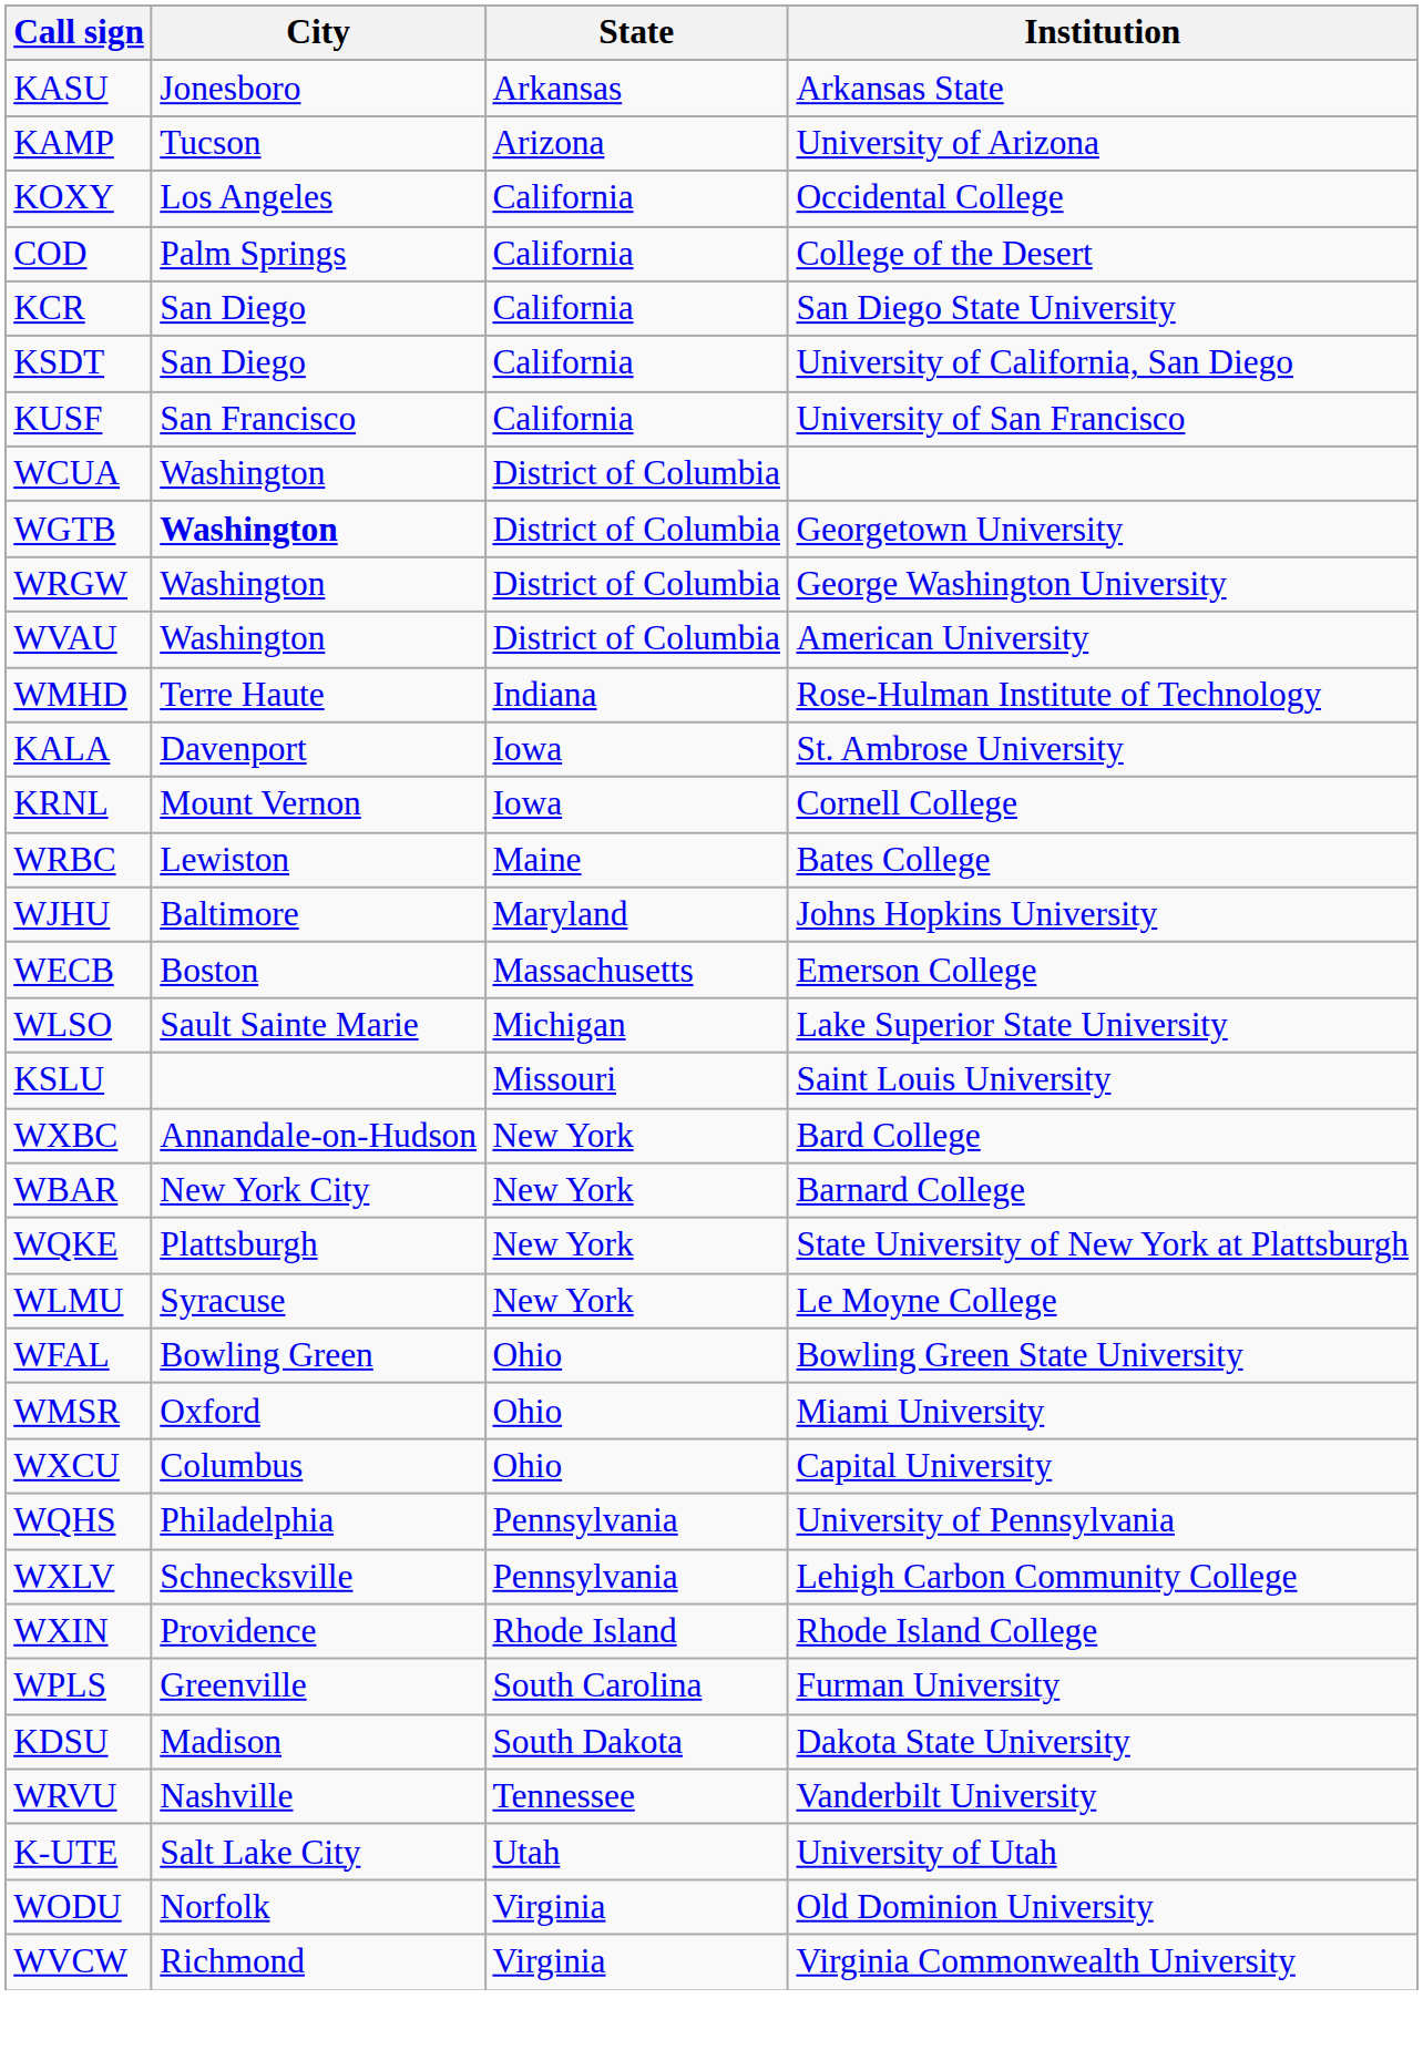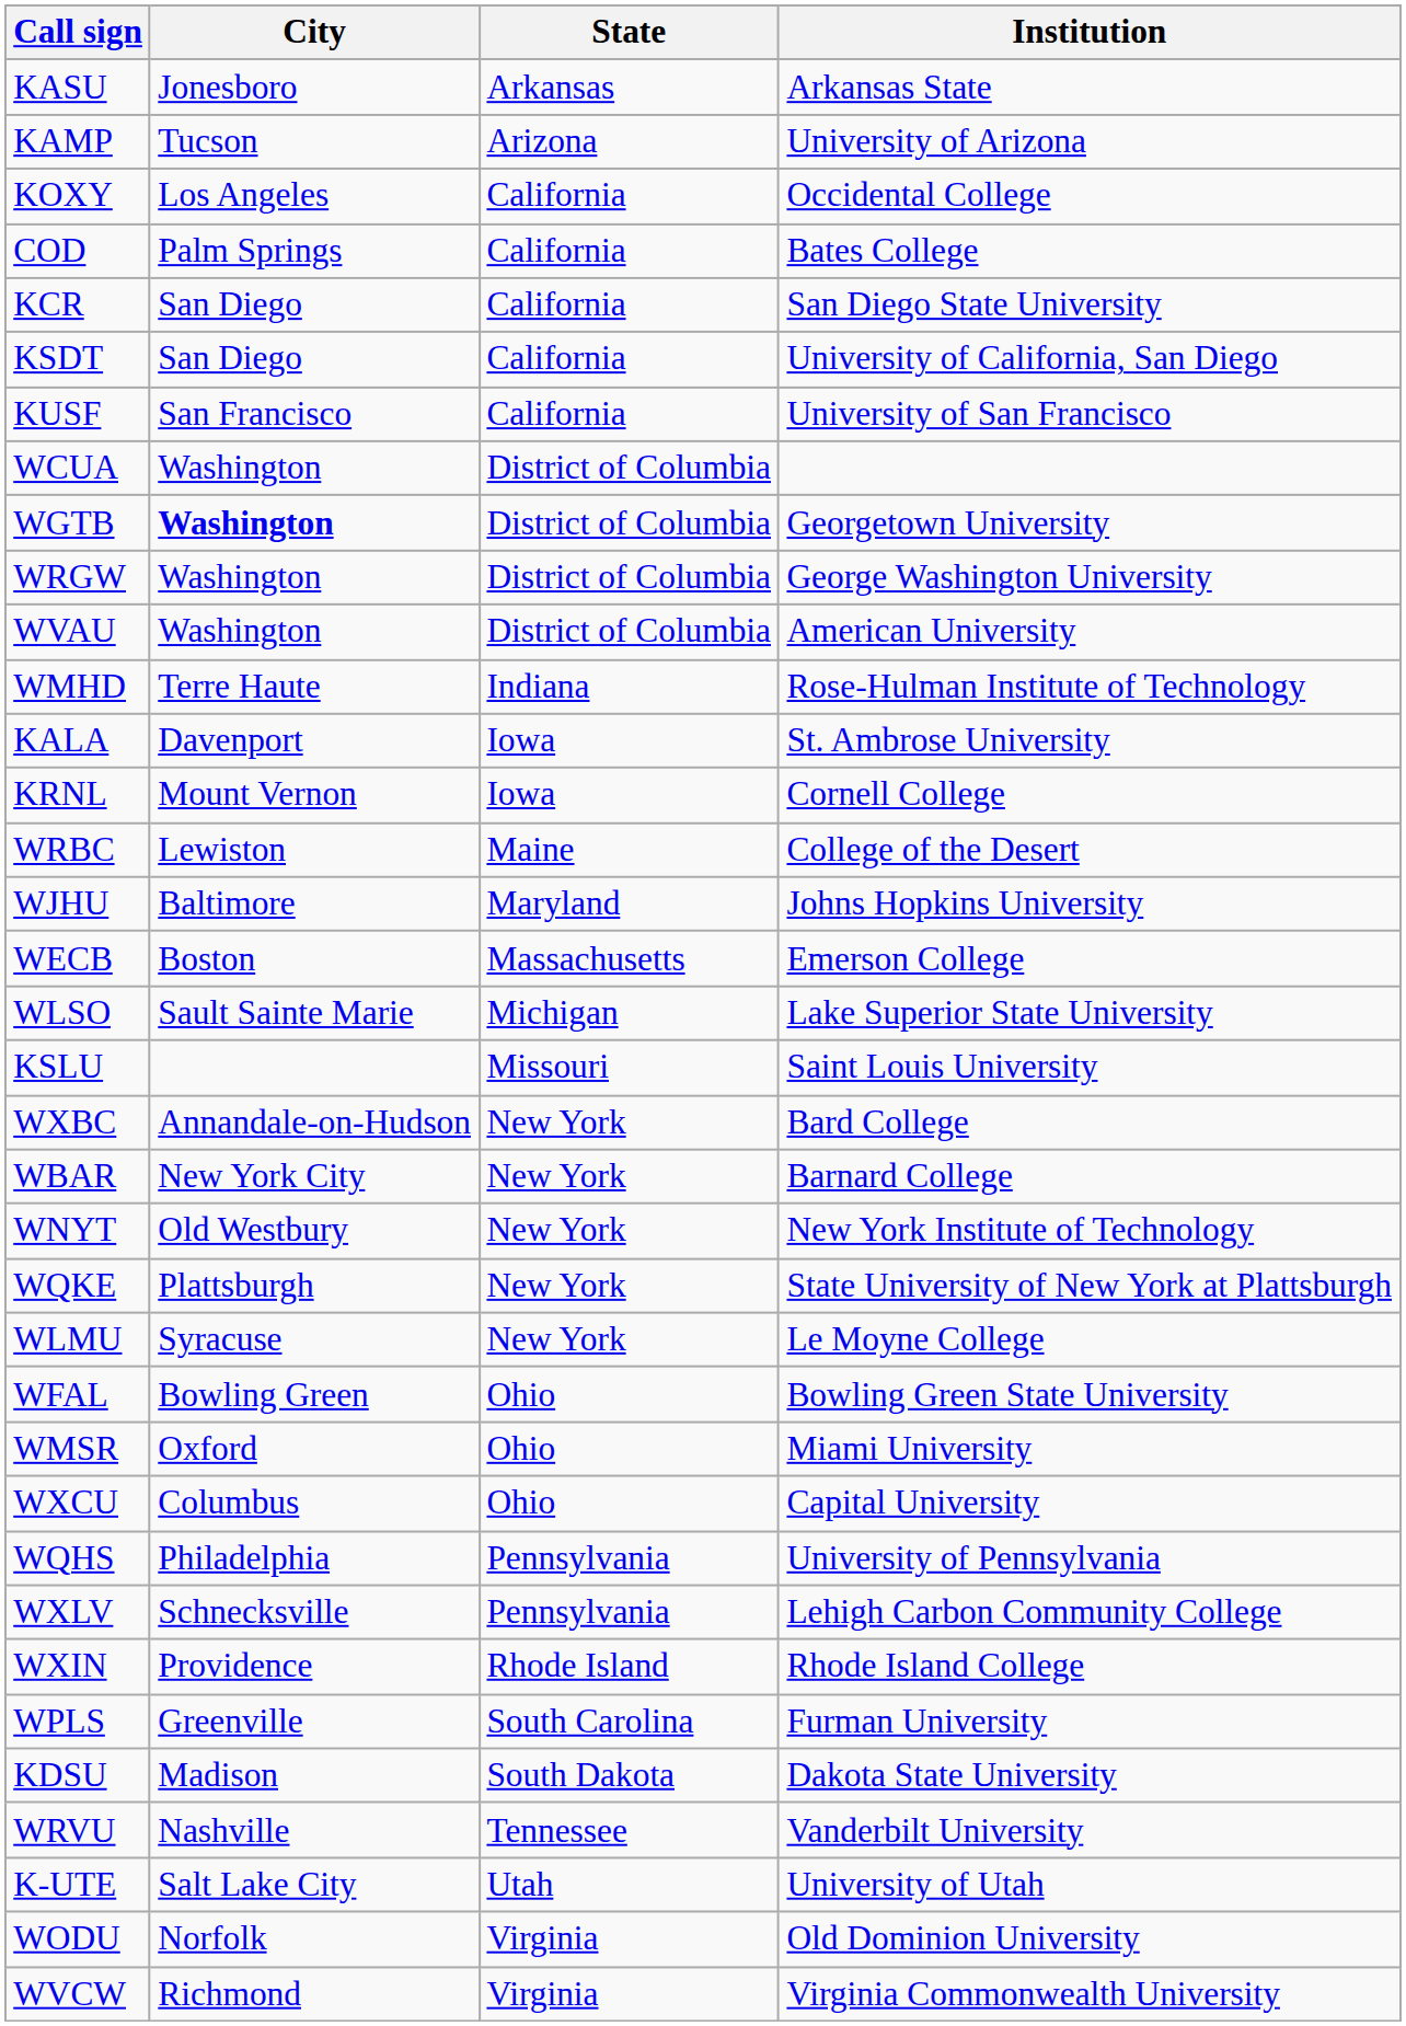COD | Institution: College of the Desert -> Bates College
WRBC | Institution: Bates College -> College of the Desert
+ row: WNYT | Old Westbury | New York | New York Institute of Technology
